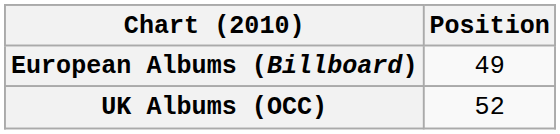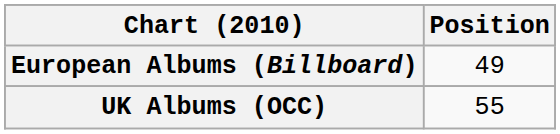UK Albums (OCC) | Position: 52 -> 55
